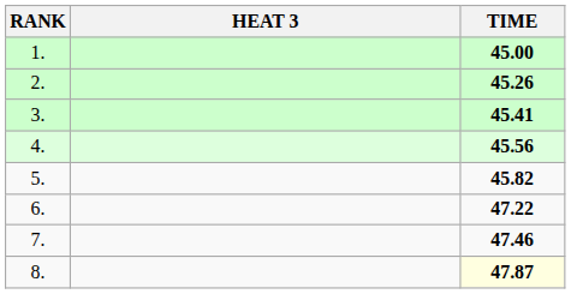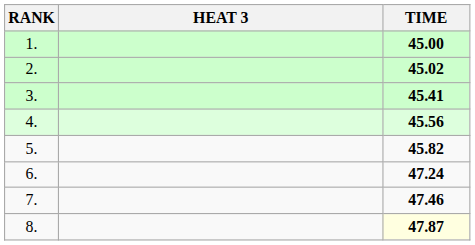2. | TIME: 45.26 -> 45.02
6. | TIME: 47.22 -> 47.24
